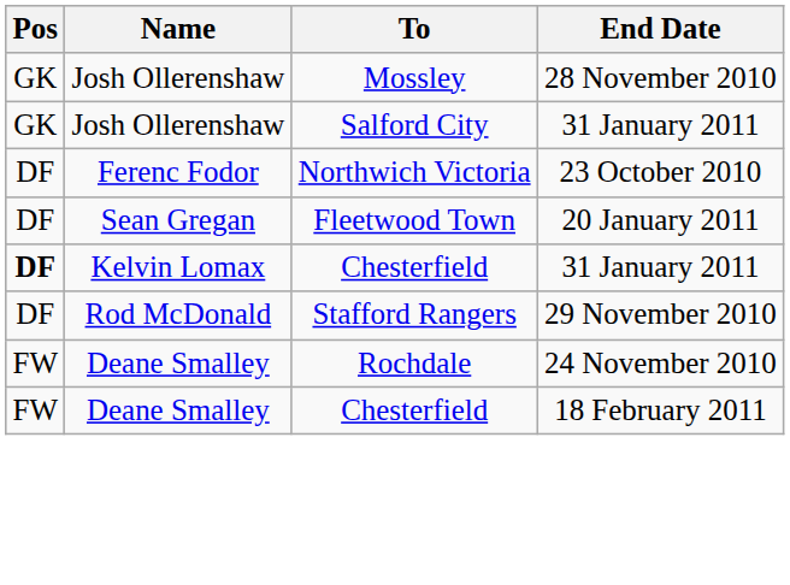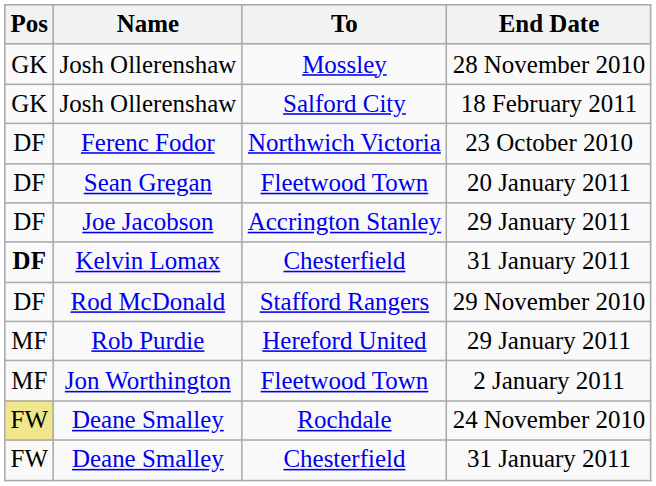Josh Ollerenshaw / Salford City | End Date: 31 January 2011 -> 18 February 2011
+ row: DF | Joe Jacobson | Accrington Stanley | 29 January 2011
+ row: MF | Rob Purdie | Hereford United | 29 January 2011
+ row: MF | Jon Worthington | Fleetwood Town | 2 January 2011
Deane Smalley / Rochdale | Pos: no background -> khaki background
Deane Smalley / Chesterfield | End Date: 18 February 2011 -> 31 January 2011
